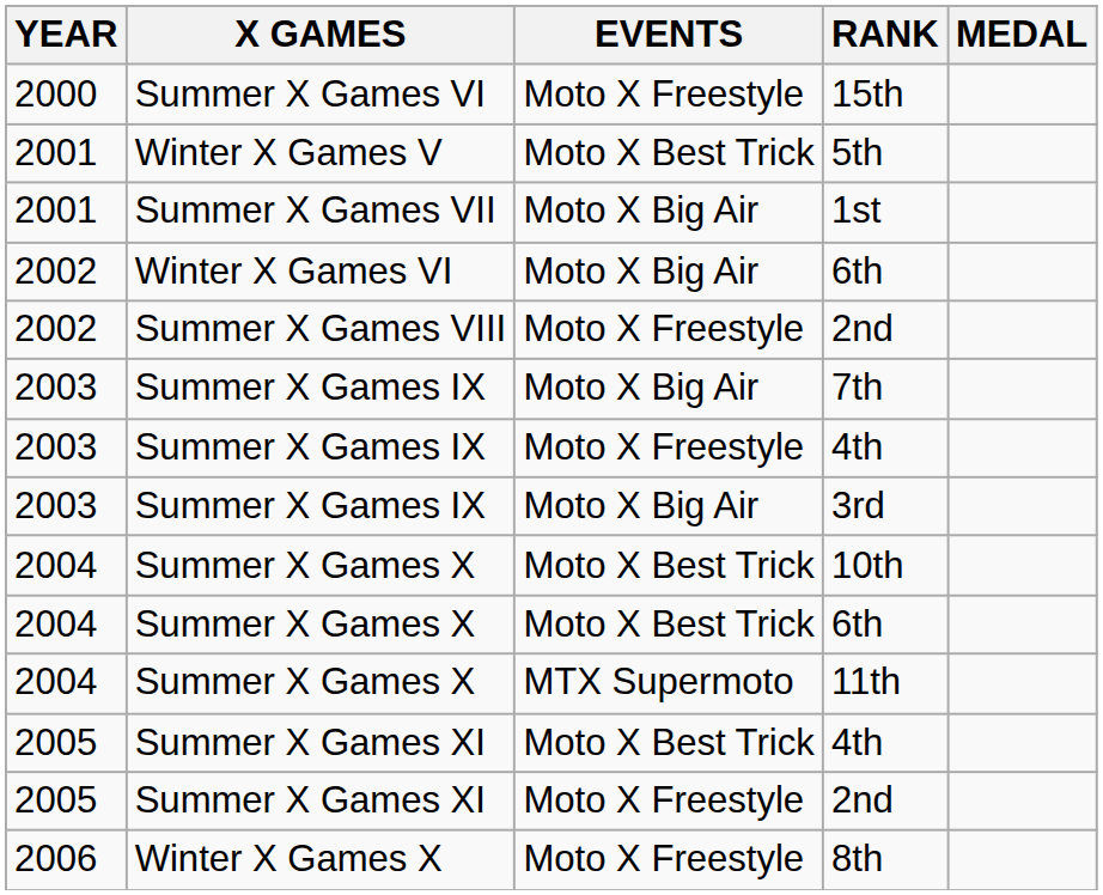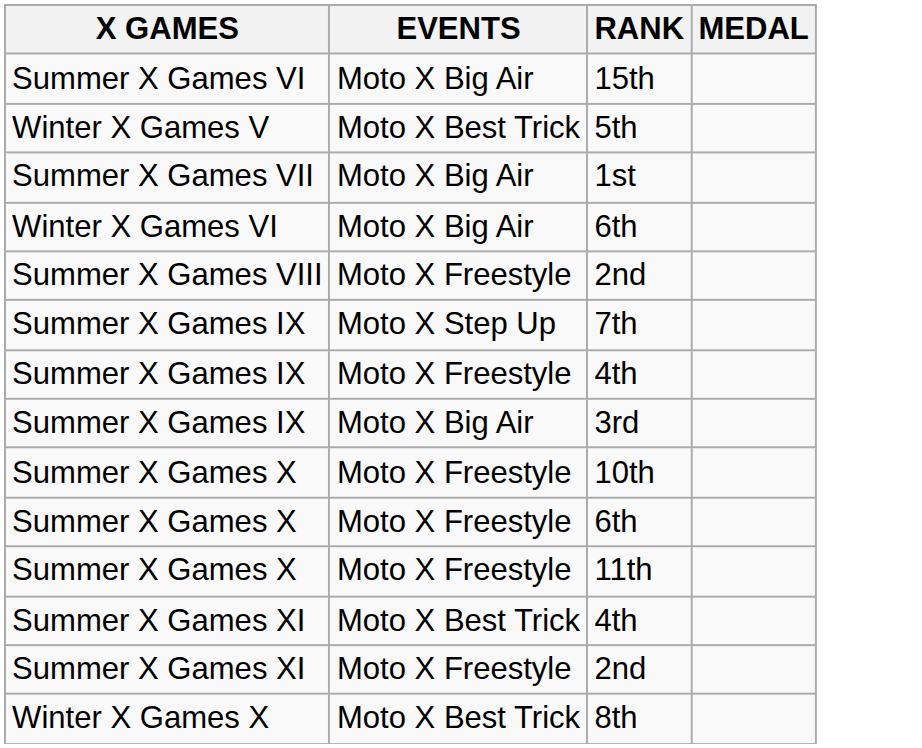- column: YEAR | 2000 | 2001 | 2001 | 2002 | 2002 | 2003 | 2003 | 2003 | 2004 | 2004 | 2004 | 2005 | 2005 | 2006
15th | EVENTS: Moto X Freestyle -> Moto X Big Air
7th | EVENTS: Moto X Big Air -> Moto X Step Up
10th | EVENTS: Moto X Best Trick -> Moto X Freestyle
Summer X Games X / 6th | EVENTS: Moto X Best Trick -> Moto X Freestyle
11th | EVENTS: MTX Supermoto -> Moto X Freestyle
8th | EVENTS: Moto X Freestyle -> Moto X Best Trick
